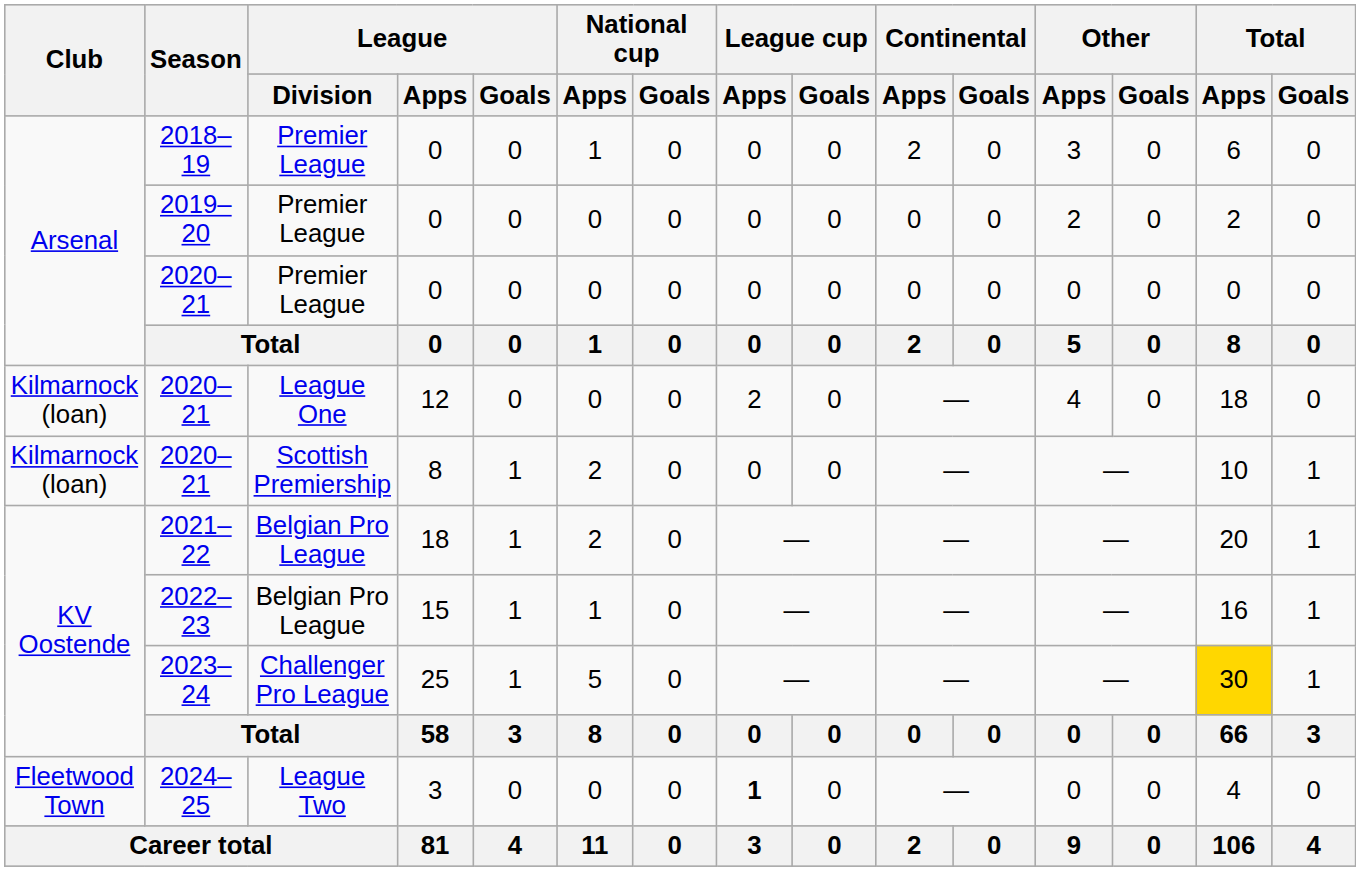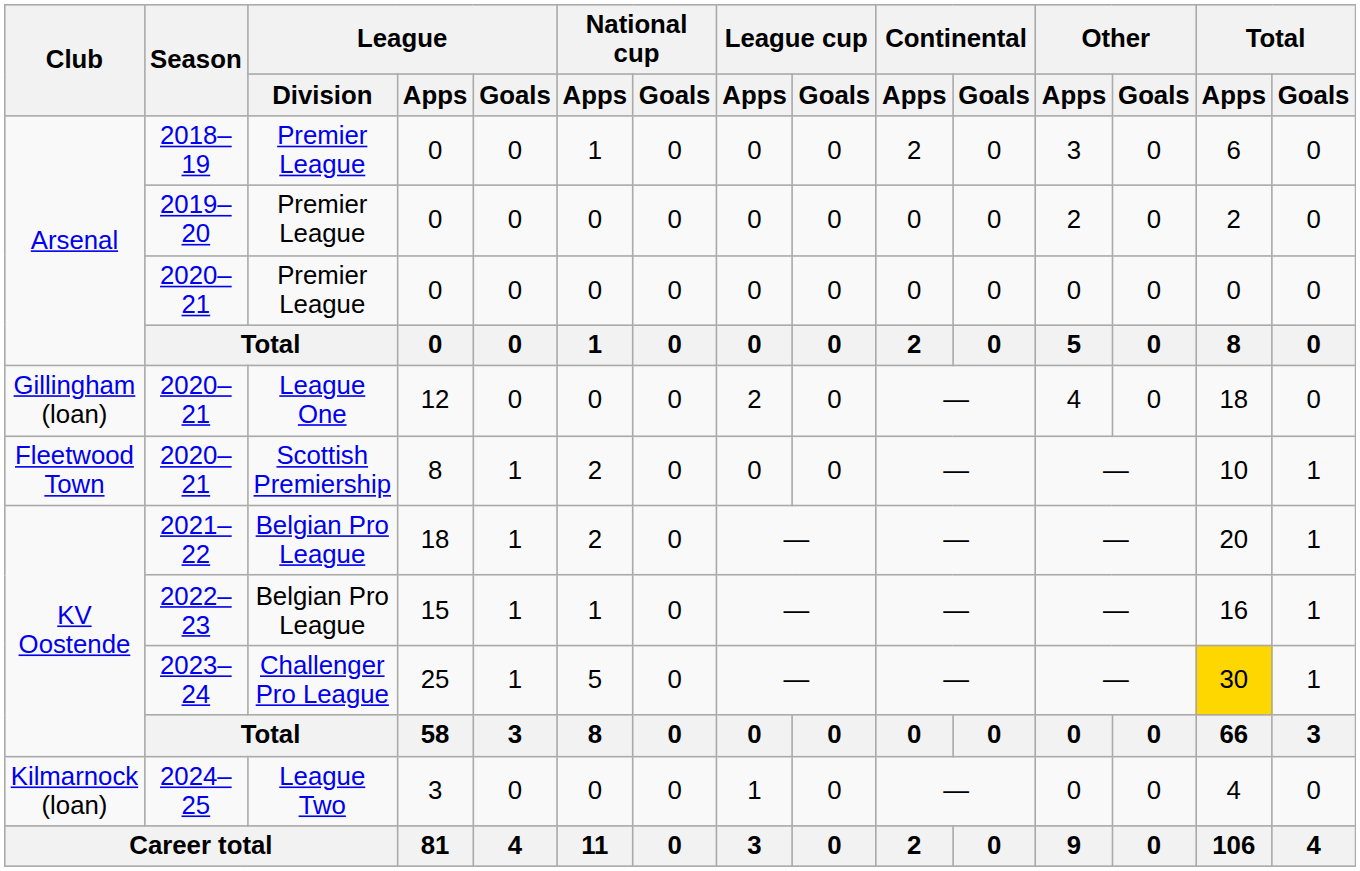2020–21 / 12 | Club: Kilmarnock (loan) -> Gillingham (loan)
2020–21 / 8 | Club: Kilmarnock (loan) -> Fleetwood Town
2024–25 | Club: Fleetwood Town -> Kilmarnock (loan)
2024–25 | League cup / Apps: bold -> normal
